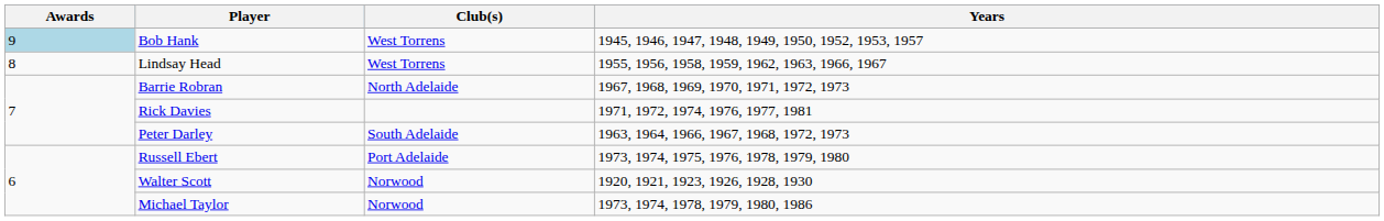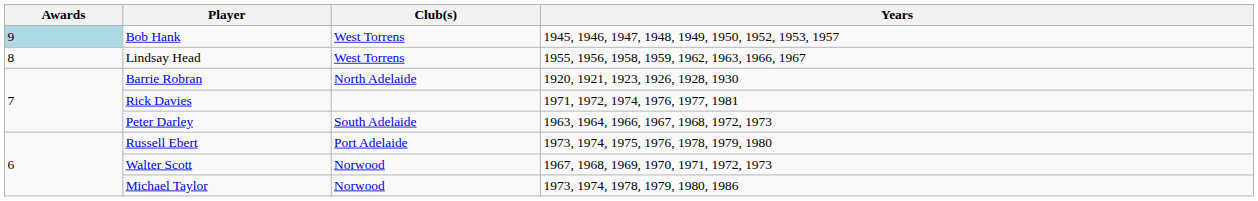Barrie Robran | Years: 1967, 1968, 1969, 1970, 1971, 1972, 1973 -> 1920, 1921, 1923, 1926, 1928, 1930
Walter Scott | Years: 1920, 1921, 1923, 1926, 1928, 1930 -> 1967, 1968, 1969, 1970, 1971, 1972, 1973
